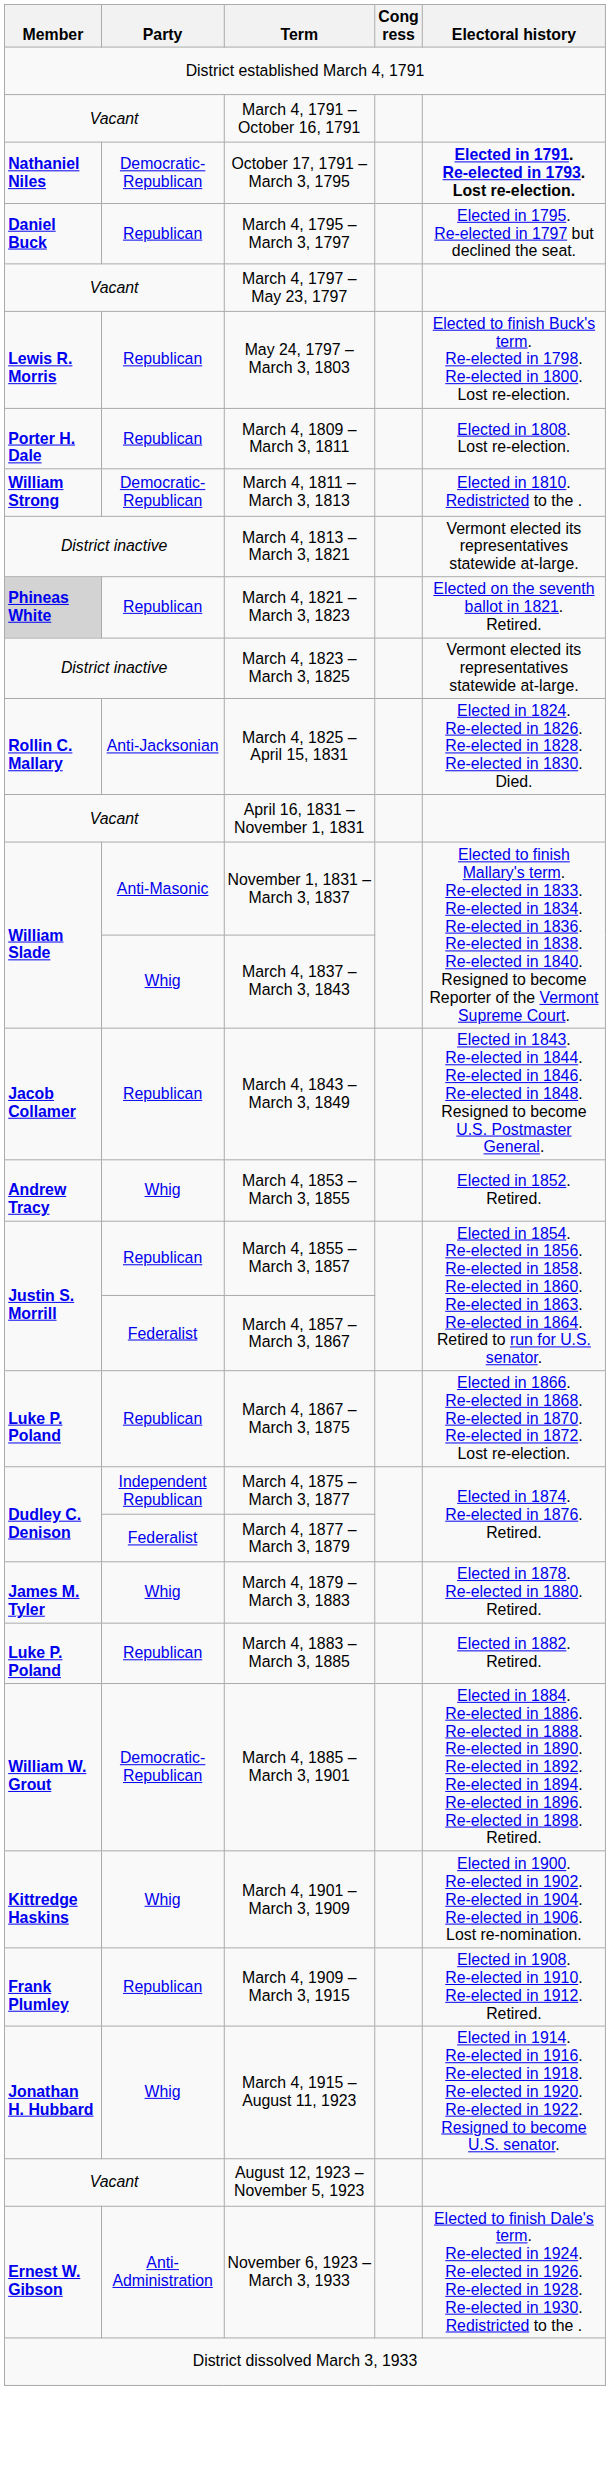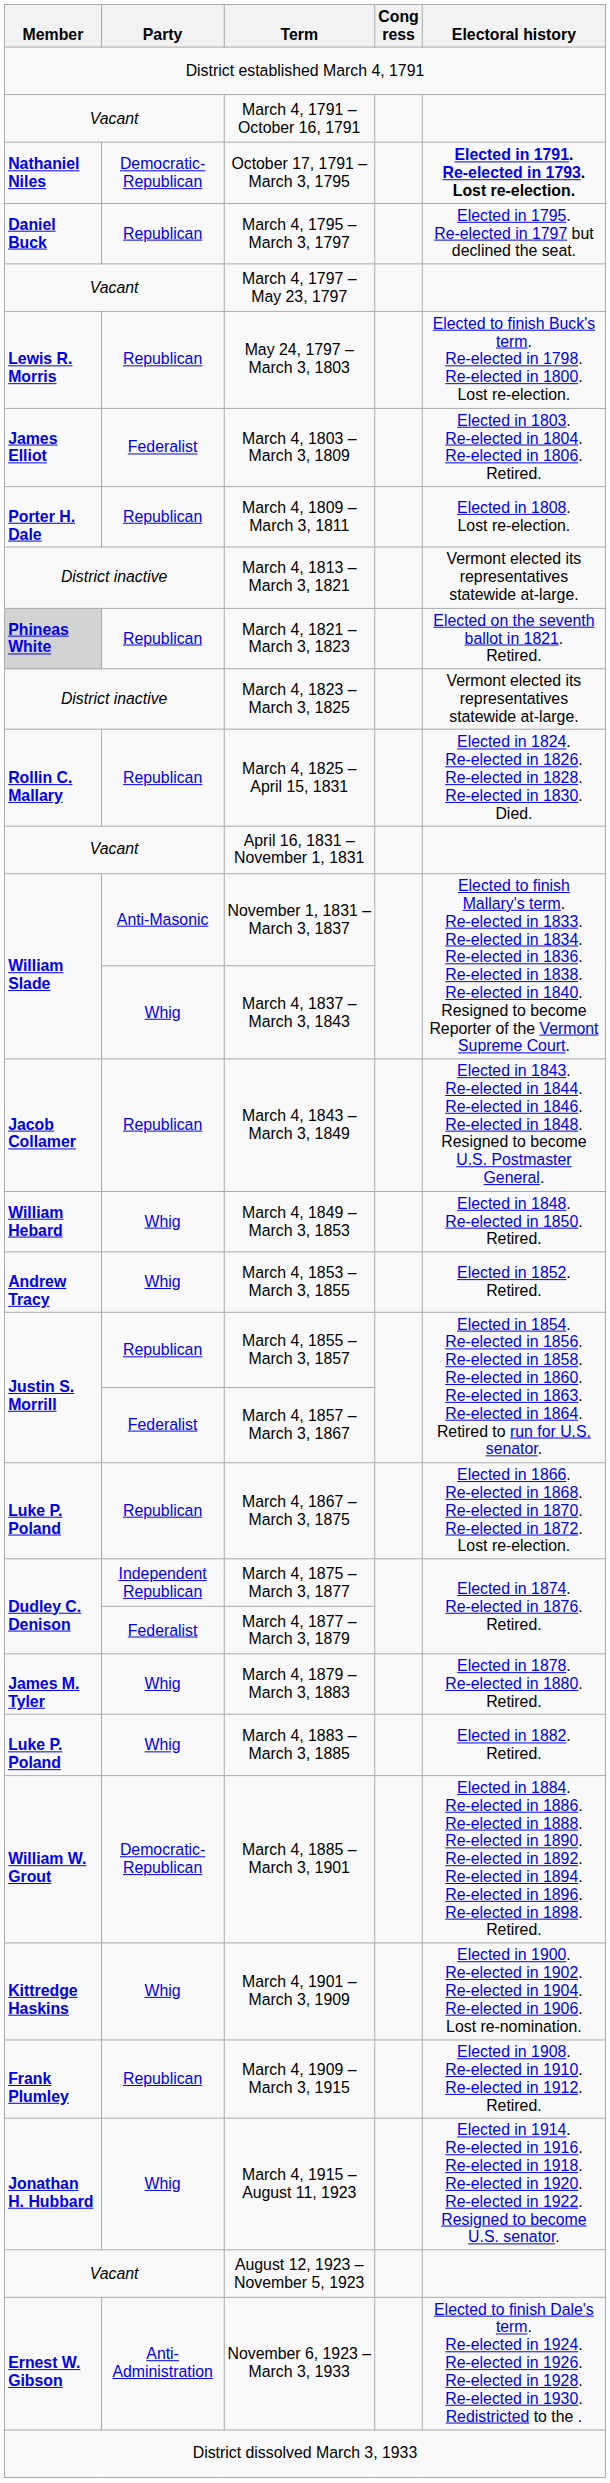+ row: James Elliot | Federalist | March 4, 1803 – March 3, 1809 | Elected in 1803. Re-elected in 1804. Re-elected in 1806. Retired.
- row: William Strong | Democratic-Republican | March 4, 1811 – March 3, 1813 | Elected in 1810. Redistricted to the .
March 4, 1825 – April 15, 1831 | Party: Anti-Jacksonian -> Republican
+ row: William Hebard | Whig | March 4, 1849 – March 3, 1853 | Elected in 1848. Re-elected in 1850. Retired.
March 4, 1883 – March 3, 1885 | Party: Republican -> Whig
